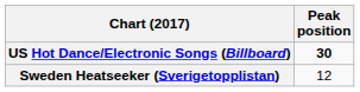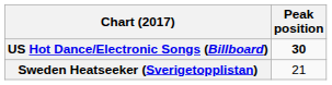Sweden Heatseeker (Sverigetopplistan) | Peak position: 12 -> 21
